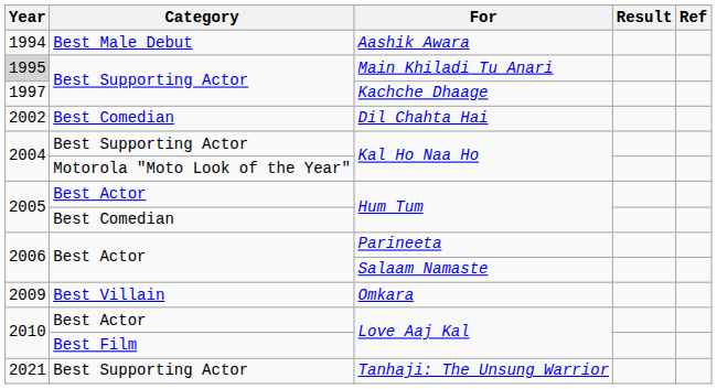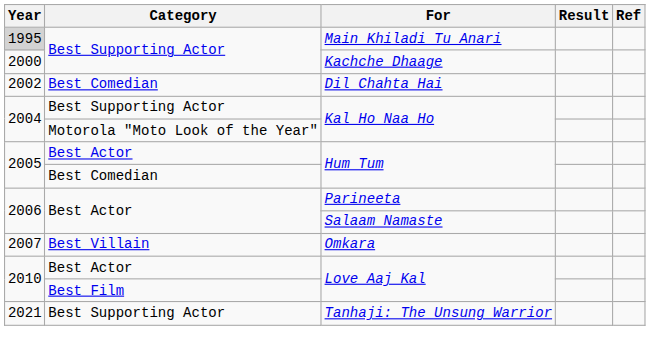- row: 1994 | Best Male Debut | Aashik Awara
Kachche Dhaage | Year: 1997 -> 2000
Omkara | Year: 2009 -> 2007
